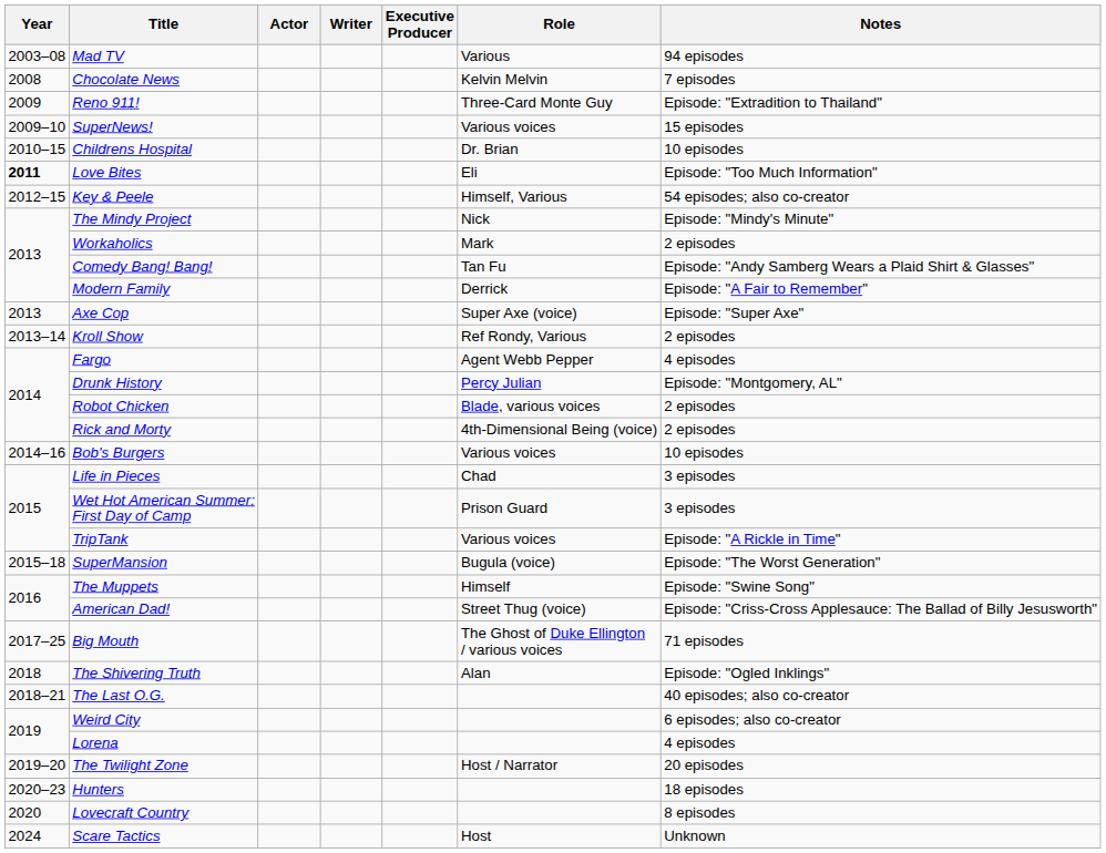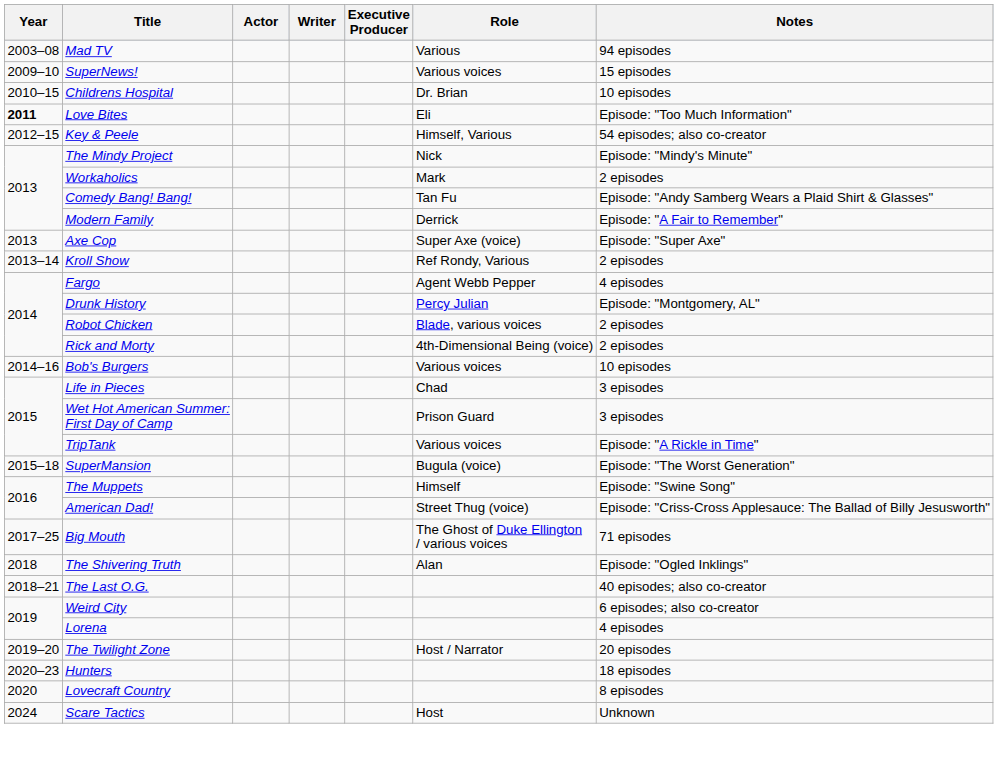- row: 2008 | Chocolate News | Kelvin Melvin | 7 episodes
- row: 2009 | Reno 911! | Three-Card Monte Guy | Episode: "Extradition to Thailand"
